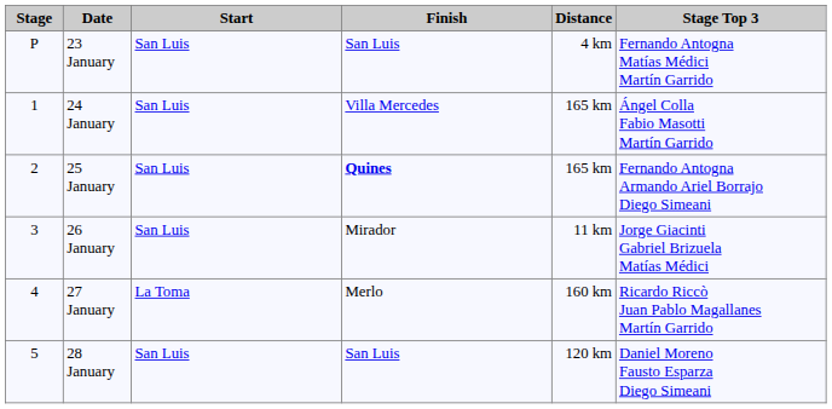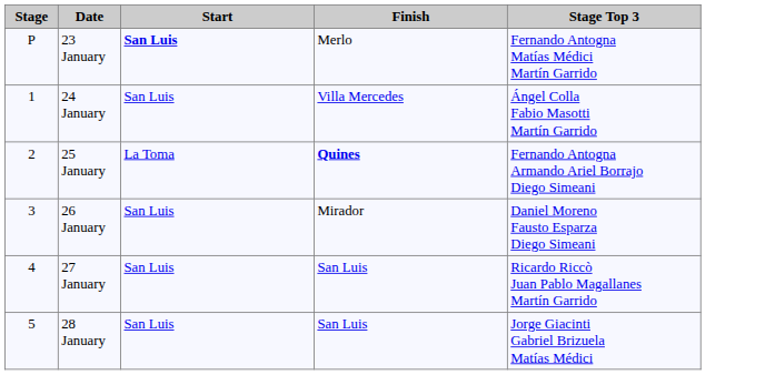- column: Distance | 4 km | 165 km | 165 km | 11 km | 160 km | 120 km
23 January | Start: normal -> bold
23 January | Finish: San Luis -> Merlo
25 January | Start: San Luis -> La Toma
26 January | Stage Top 3: Jorge Giacinti Gabriel Brizuela Matías Médici -> Daniel Moreno Fausto Esparza Diego Simeani
27 January | Start: La Toma -> San Luis
27 January | Finish: Merlo -> San Luis
28 January | Stage Top 3: Daniel Moreno Fausto Esparza Diego Simeani -> Jorge Giacinti Gabriel Brizuela Matías Médici
